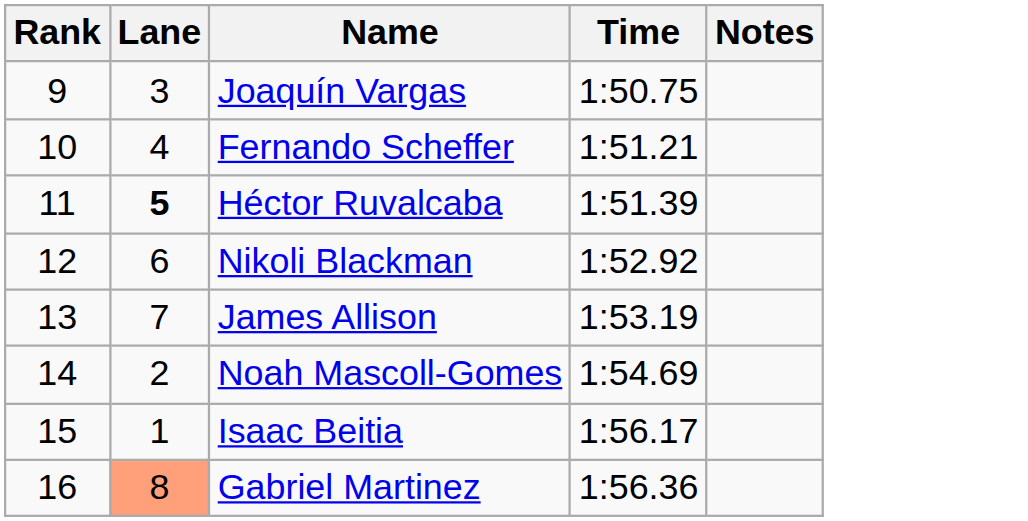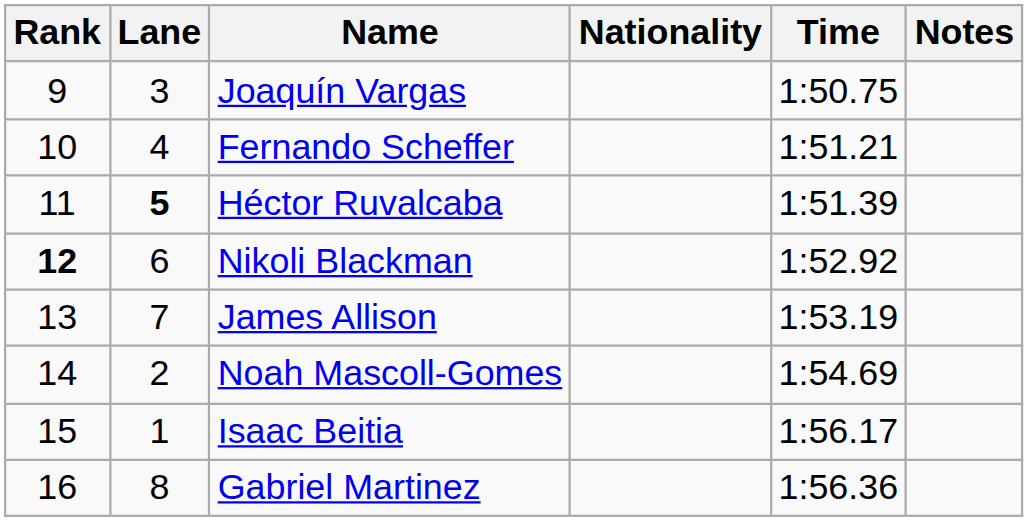+ column: Nationality
Nikoli Blackman | Rank: normal -> bold
Gabriel Martinez | Lane: lightsalmon background -> no background
